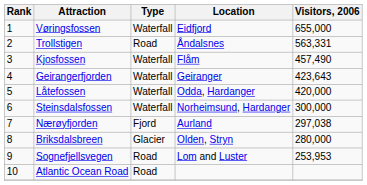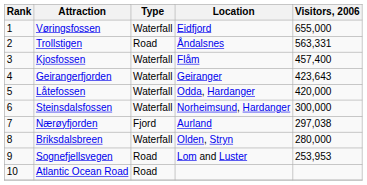Kjosfossen | Visitors, 2006: 457,490 -> 457,400
Briksdalsbreen | Type: Glacier -> Waterfall
